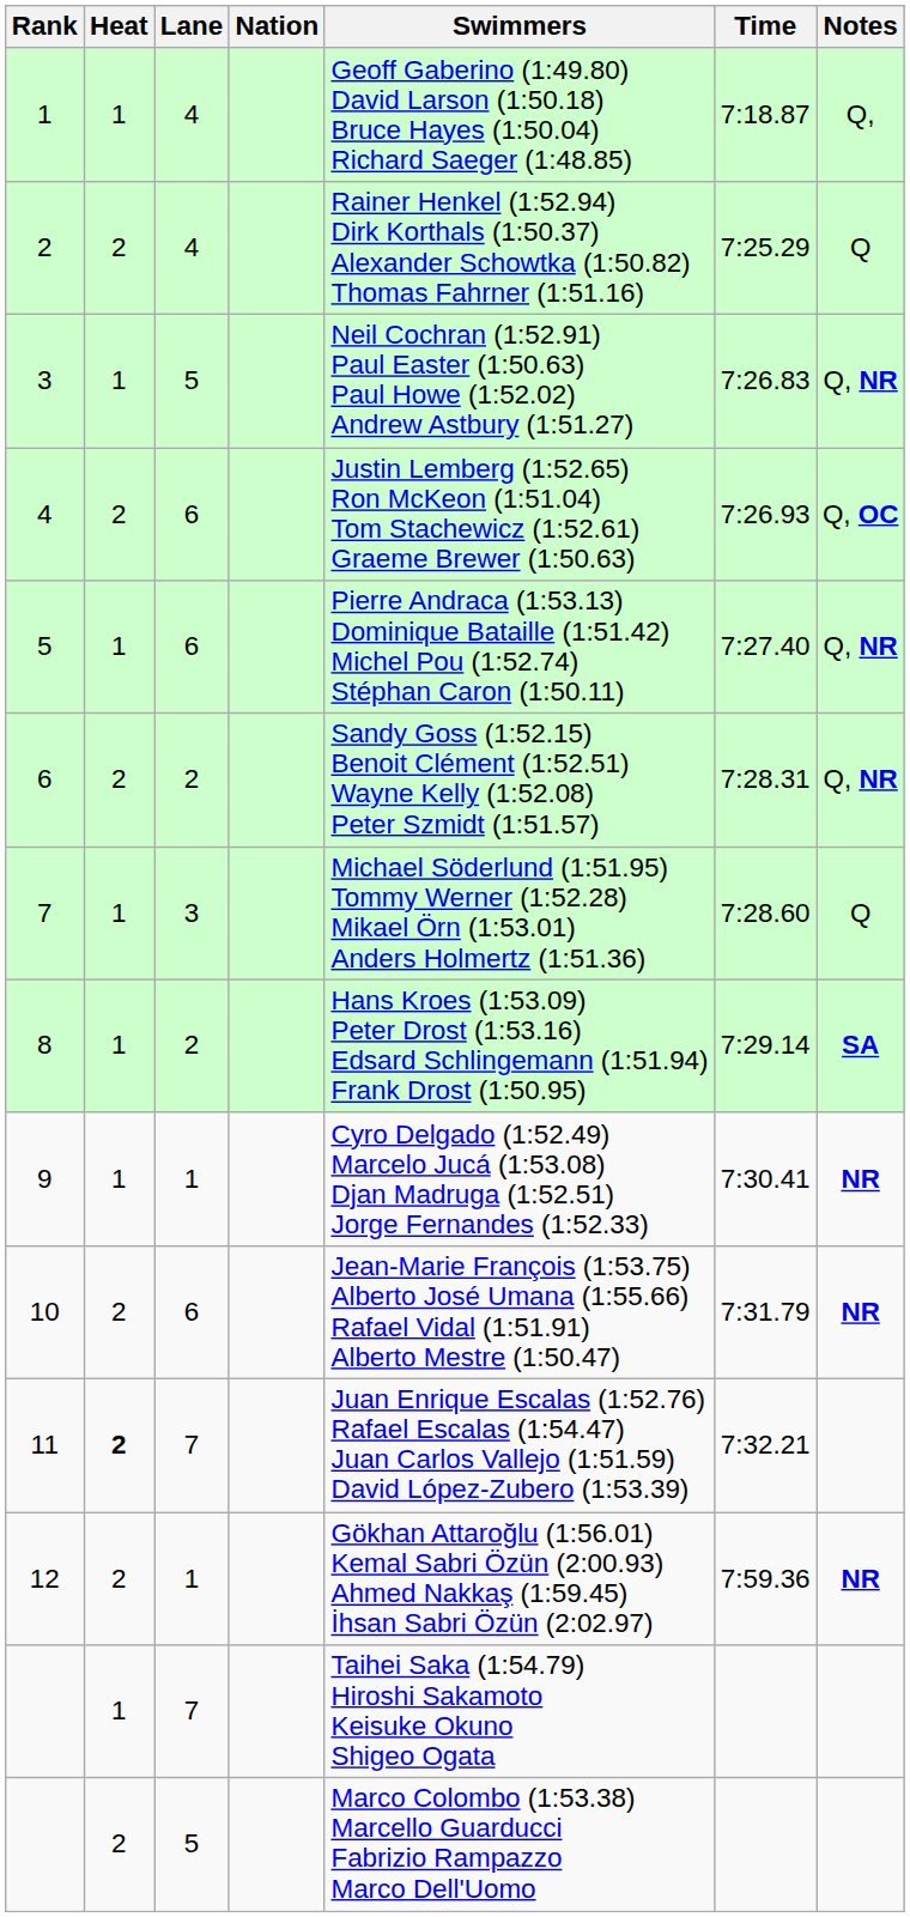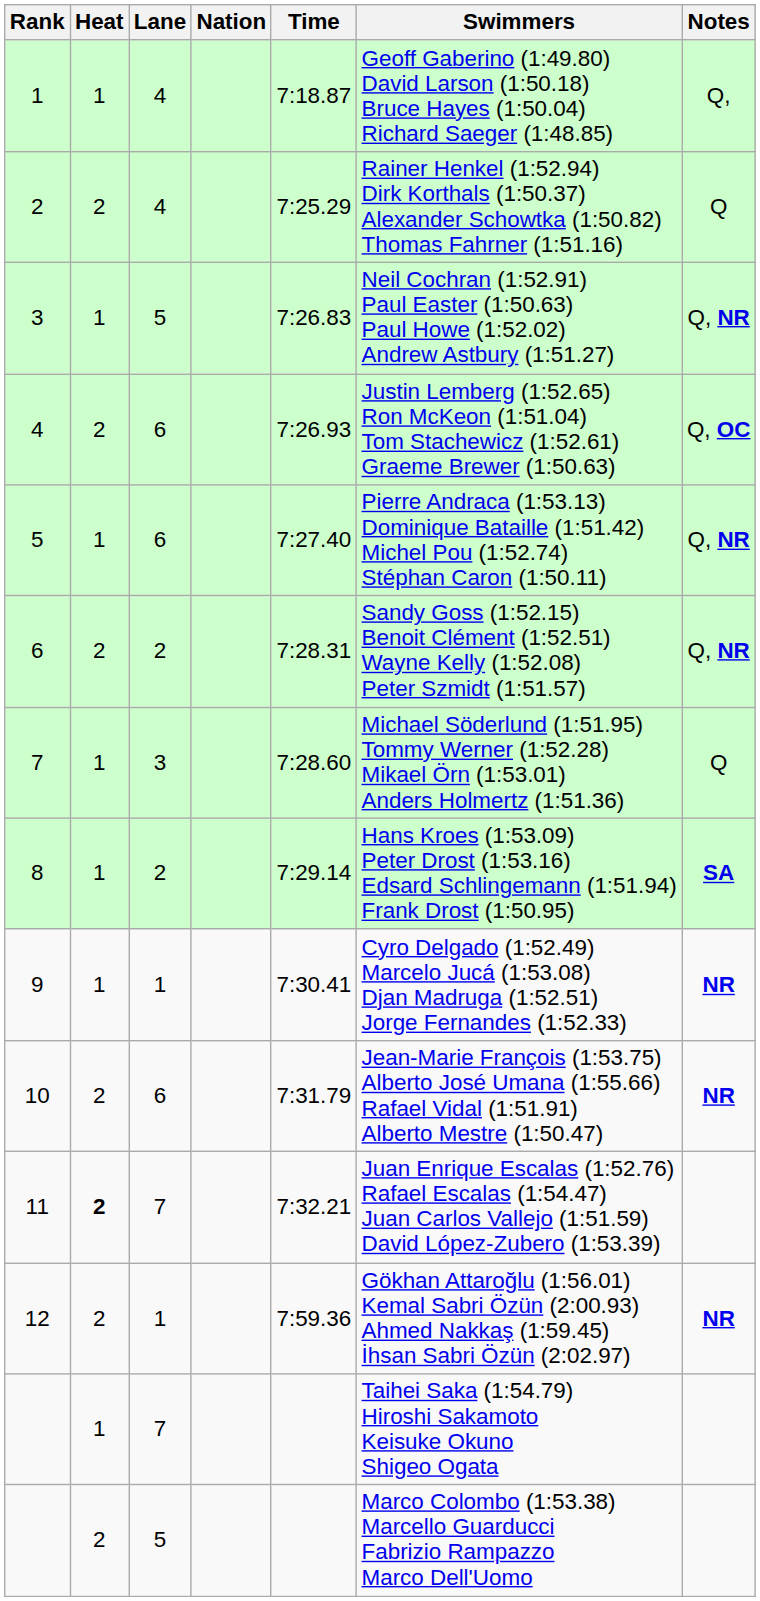columns swapped: Swimmers <-> Time
